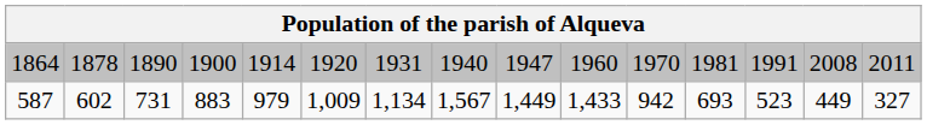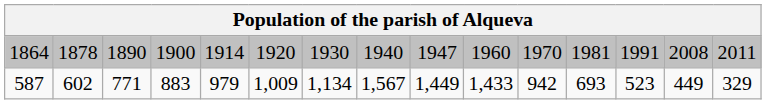1864 | column 7: 1931 -> 1930
587 | column 3: 731 -> 771
587 | column 15: 327 -> 329
